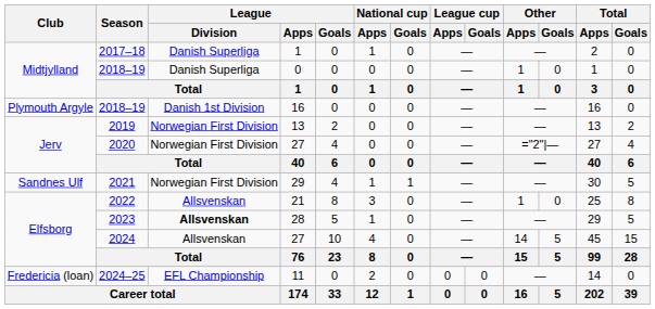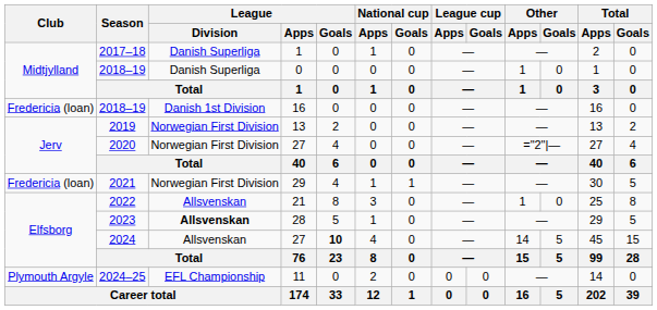2018–19 / 16 | Club: Plymouth Argyle -> Fredericia (loan)
2021 | Club: Sandnes Ulf -> Fredericia (loan)
2024 | League / Goals: normal -> bold
2024–25 | Club: Fredericia (loan) -> Plymouth Argyle
